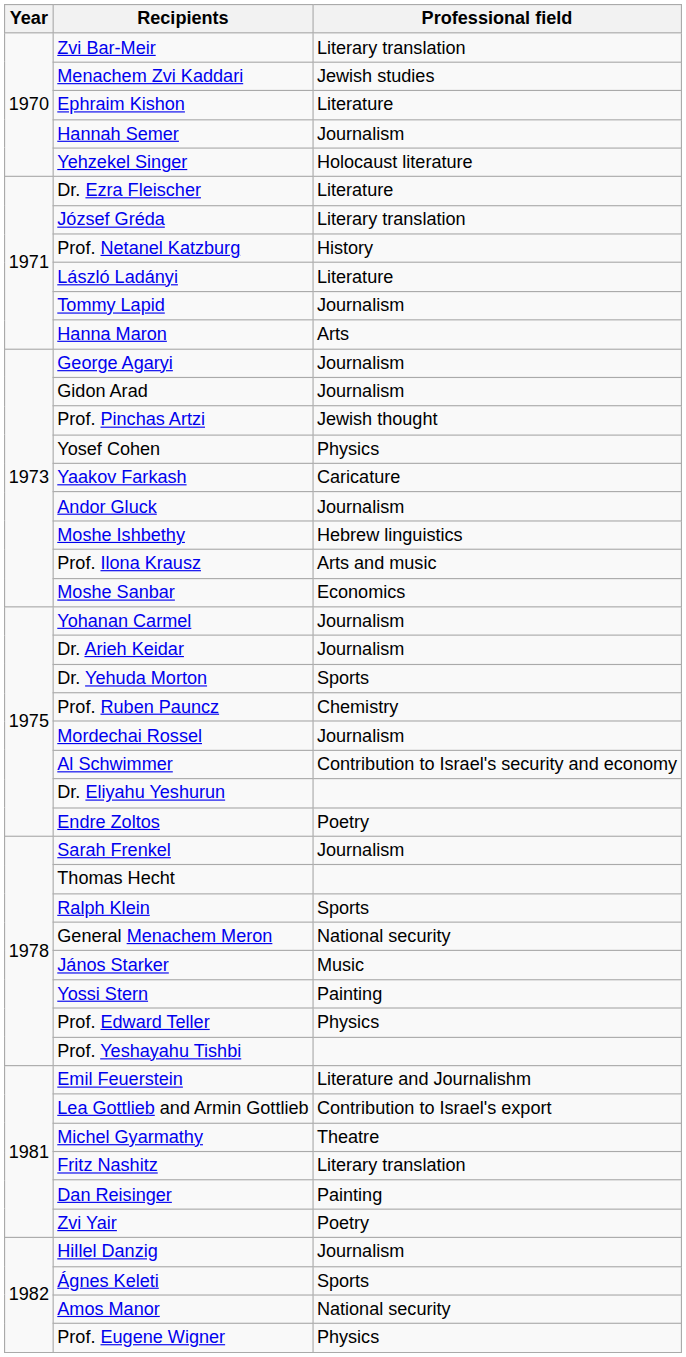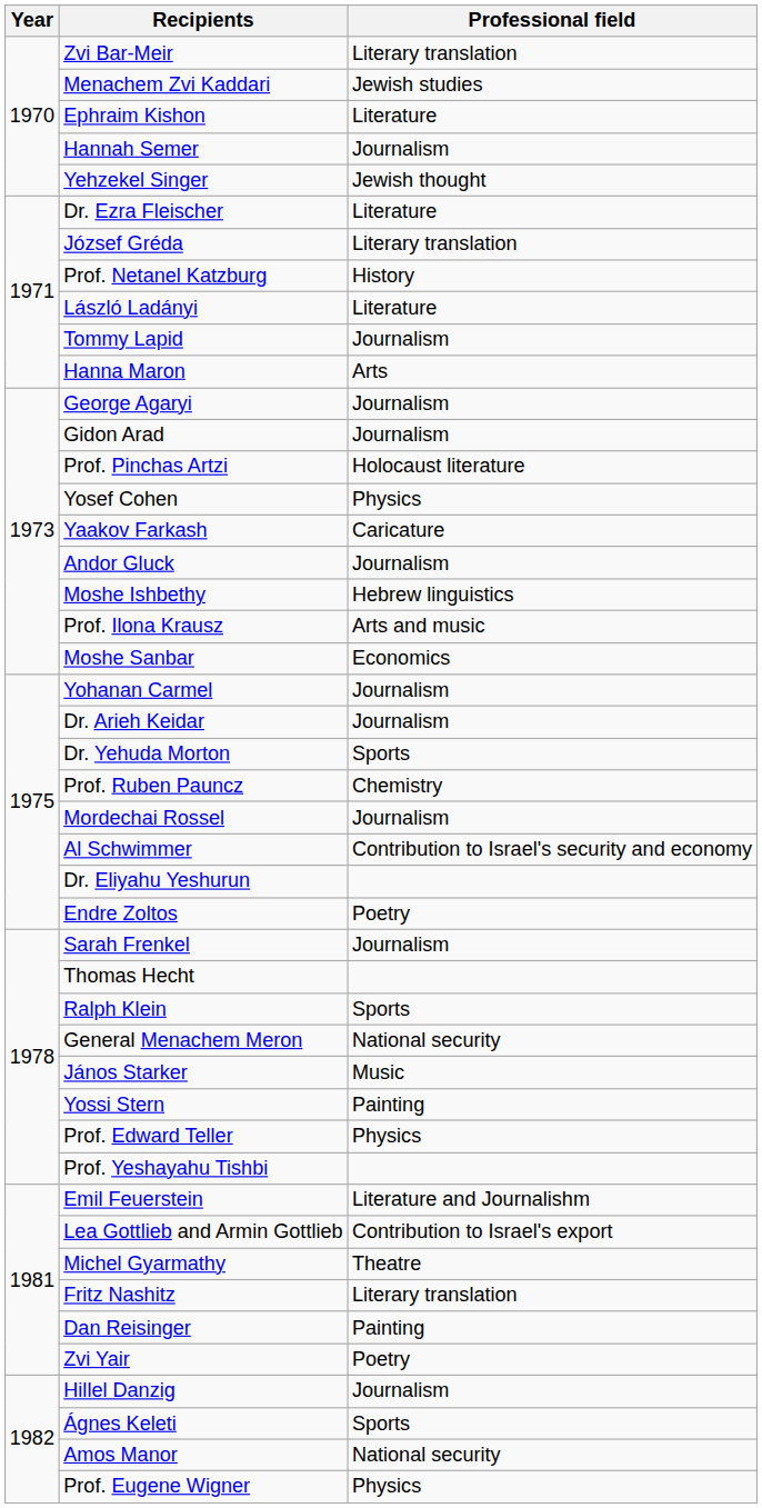Yehzekel Singer | Professional field: Holocaust literature -> Jewish thought
Prof. Pinchas Artzi | Professional field: Jewish thought -> Holocaust literature
